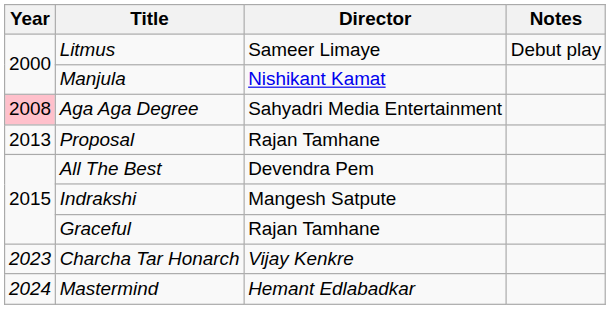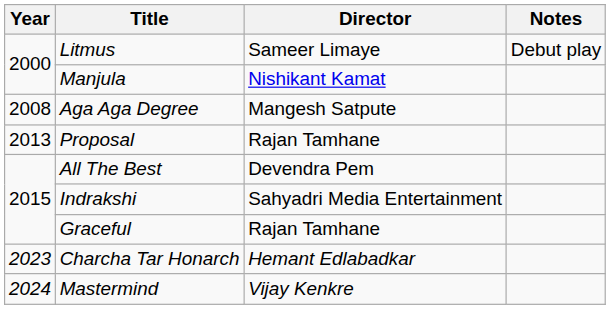Aga Aga Degree | Year: pink background -> no background
Aga Aga Degree | Director: Sahyadri Media Entertainment -> Mangesh Satpute
Indrakshi | Director: Mangesh Satpute -> Sahyadri Media Entertainment
Charcha Tar Honarch | Director: Vijay Kenkre -> Hemant Edlabadkar
Mastermind | Director: Hemant Edlabadkar -> Vijay Kenkre
